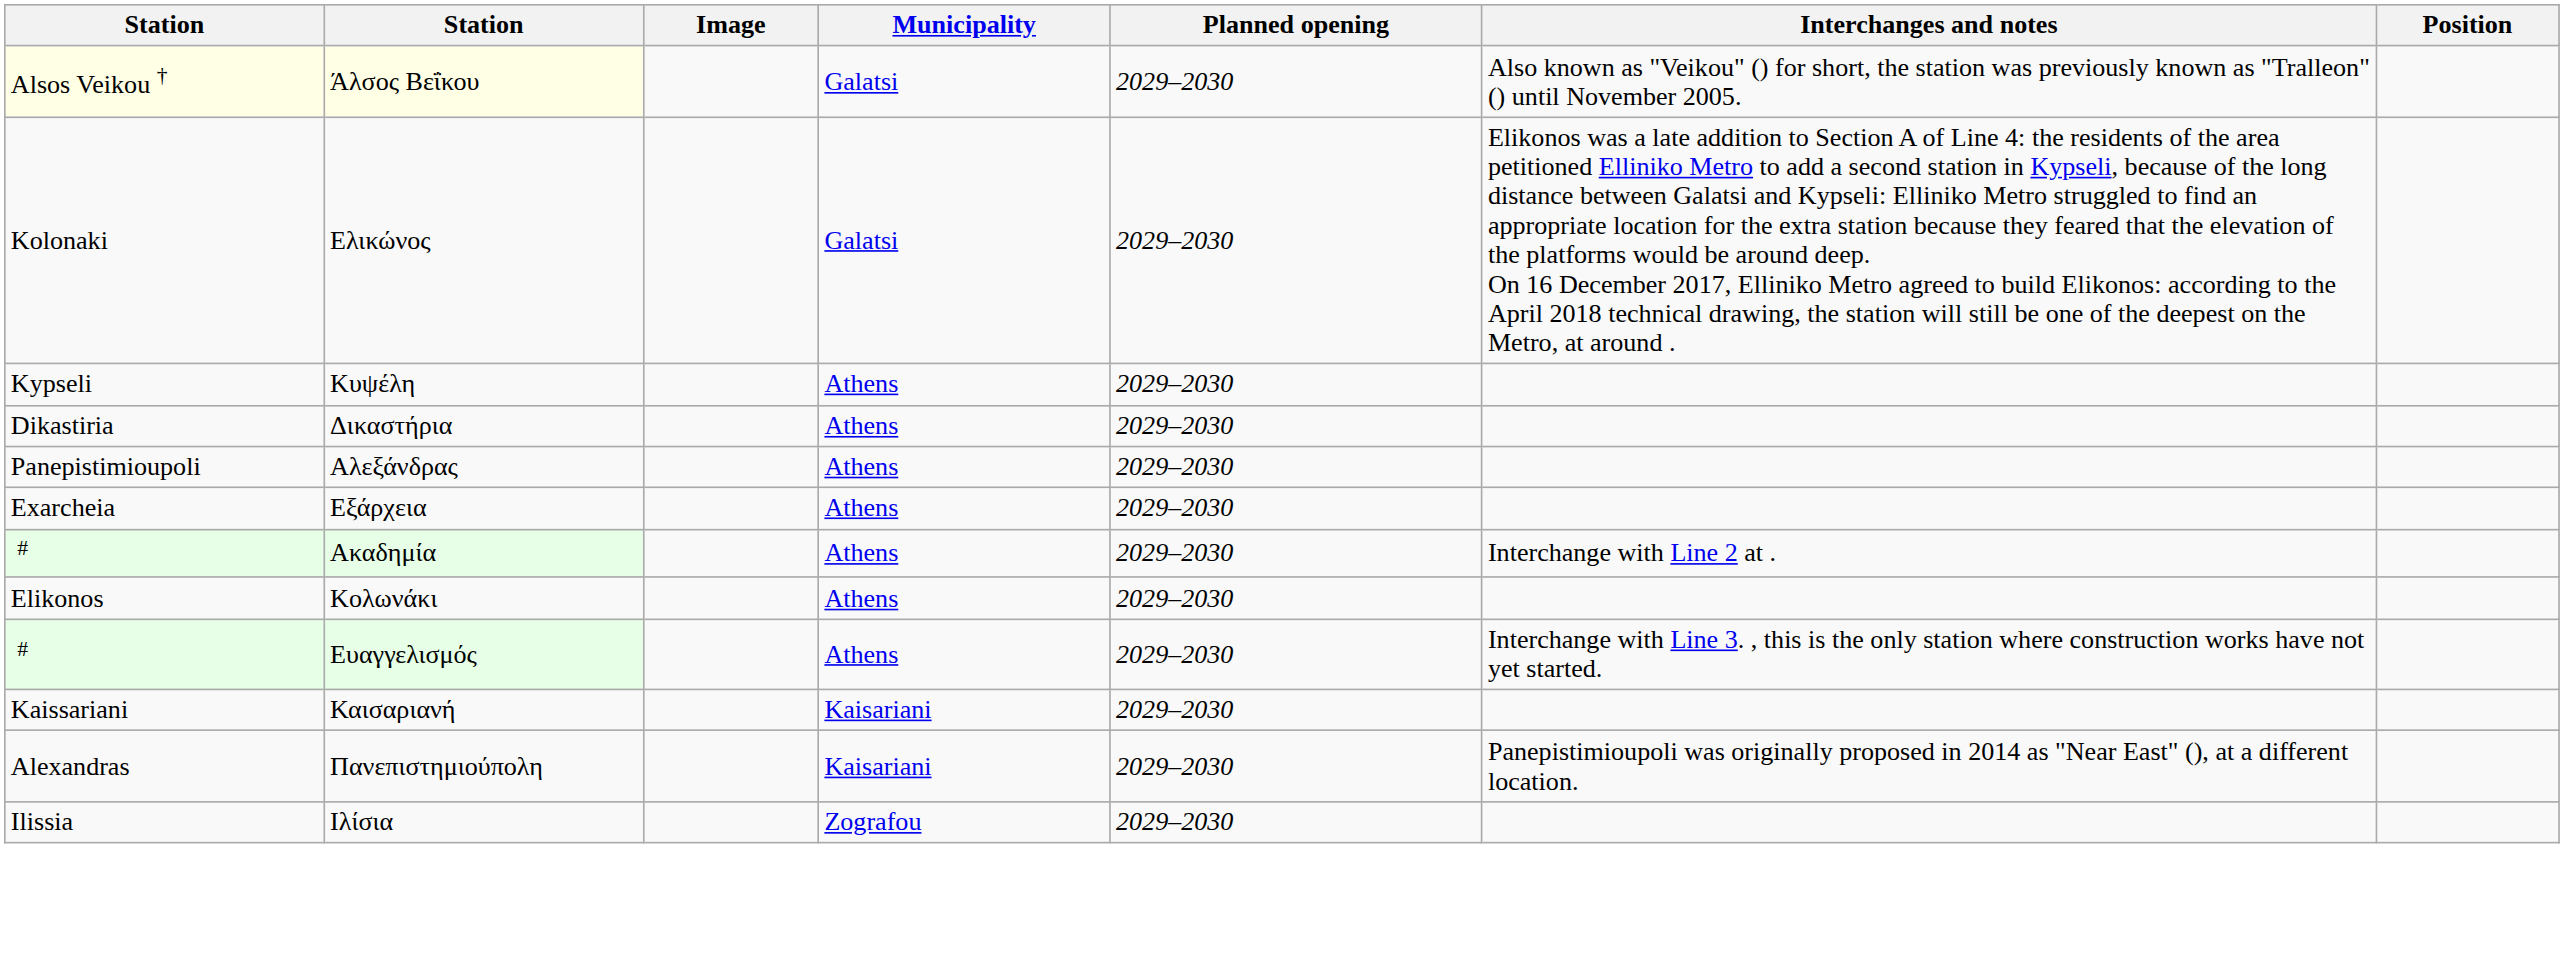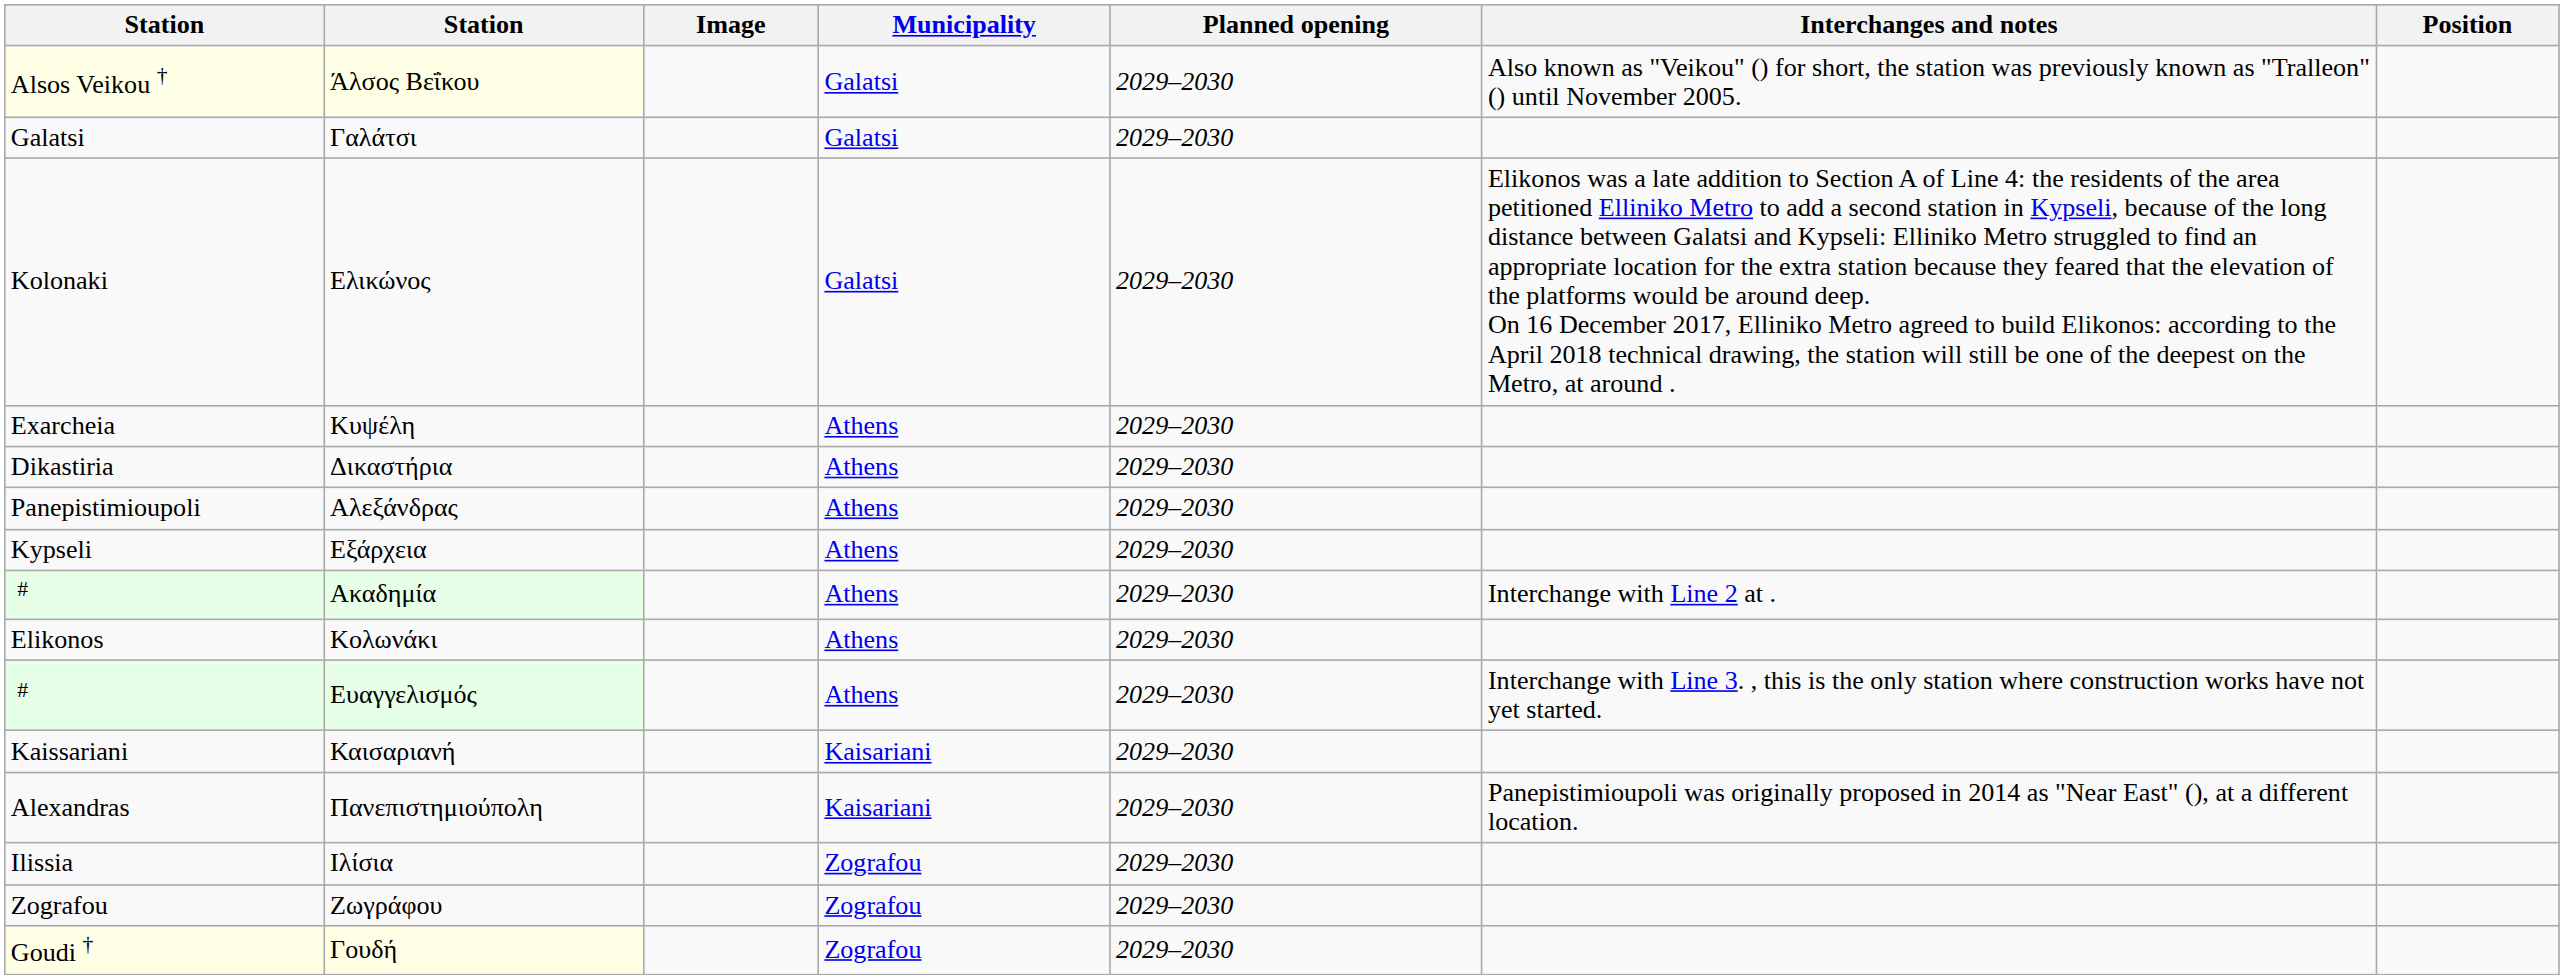+ row: Galatsi | Γαλάτσι | Galatsi | 2029–2030
Κυψέλη | column 1: Kypseli -> Exarcheia
Εξάρχεια | column 1: Exarcheia -> Kypseli
+ row: Zografou | Ζωγράφου | Zografou | 2029–2030
+ row: Goudi † | Γουδή | Zografou | 2029–2030
